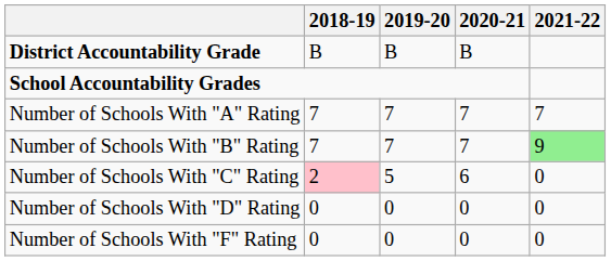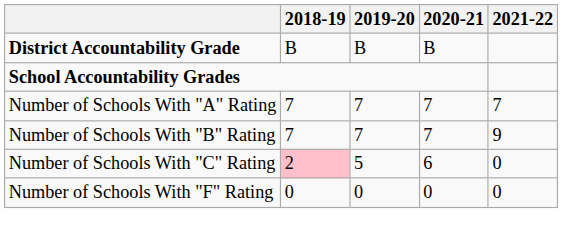Number of Schools With "B" Rating | 2021-22: lightgreen background -> no background
- row: Number of Schools With "D" Rating | 0 | 0 | 0 | 0
